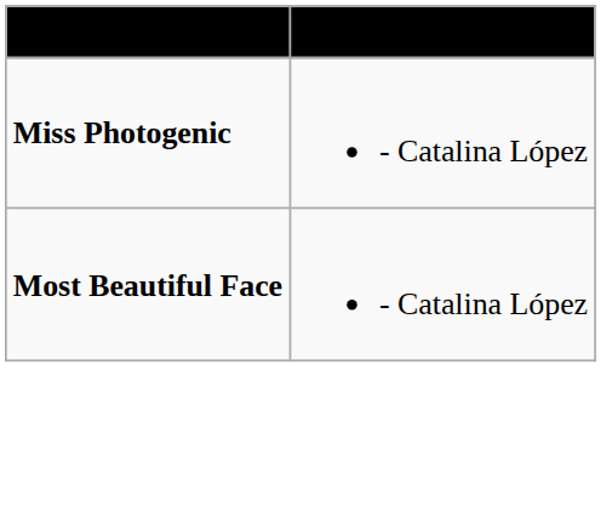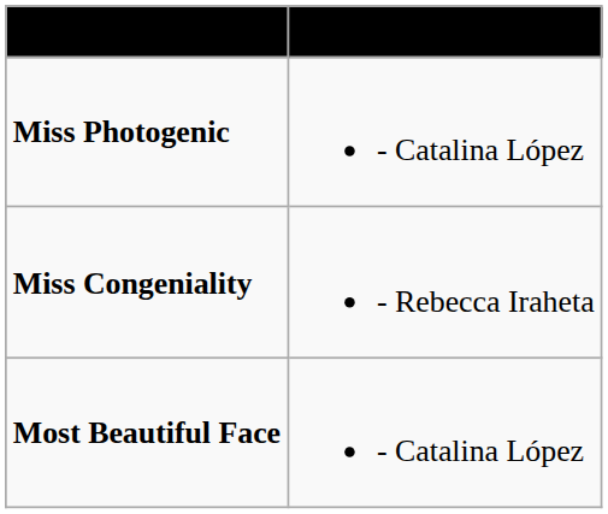+ row: Miss Congeniality | - Rebecca Iraheta
